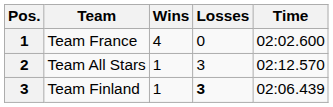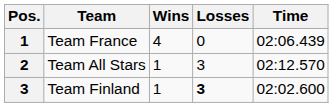Team France | Time: 02:02.600 -> 02:06.439
Team Finland | Time: 02:06.439 -> 02:02.600
